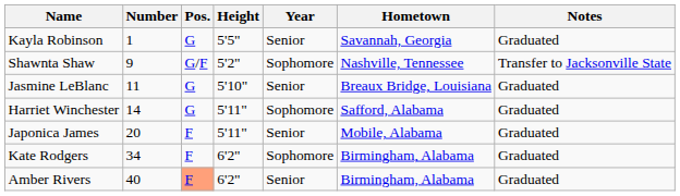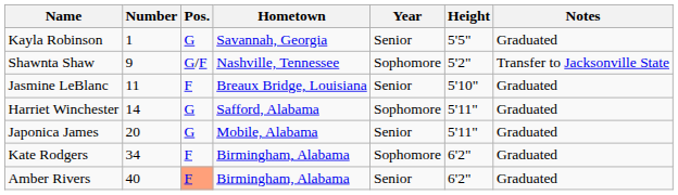columns swapped: Height <-> Hometown
Jasmine LeBlanc | Pos.: G -> F
Japonica James | Pos.: F -> G
